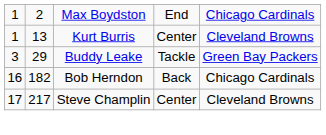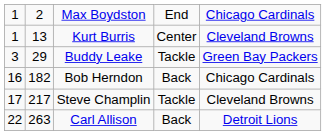Steve Champlin | column 4: Center -> Tackle
+ row: 22 | 263 | Carl Allison | Back | Detroit Lions
